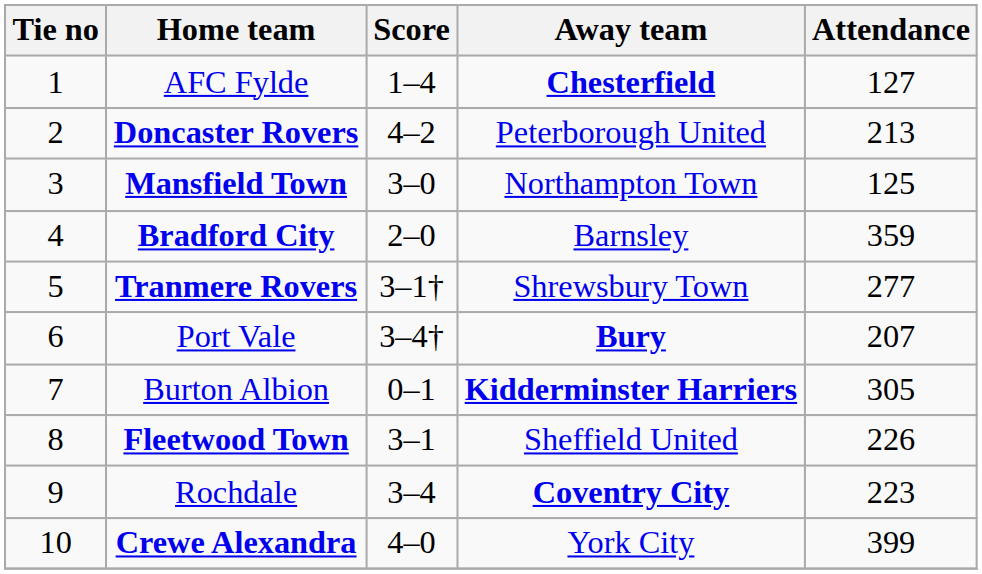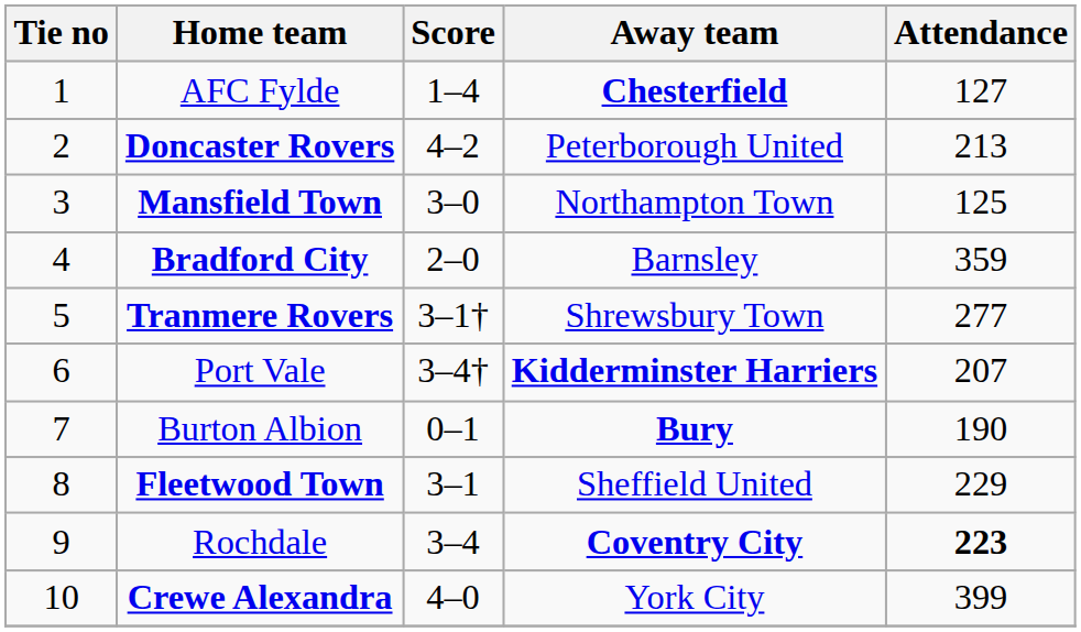Port Vale | Away team: Bury -> Kidderminster Harriers
Burton Albion | Away team: Kidderminster Harriers -> Bury
Burton Albion | Attendance: 305 -> 190
Fleetwood Town | Attendance: 226 -> 229
Rochdale | Attendance: normal -> bold
